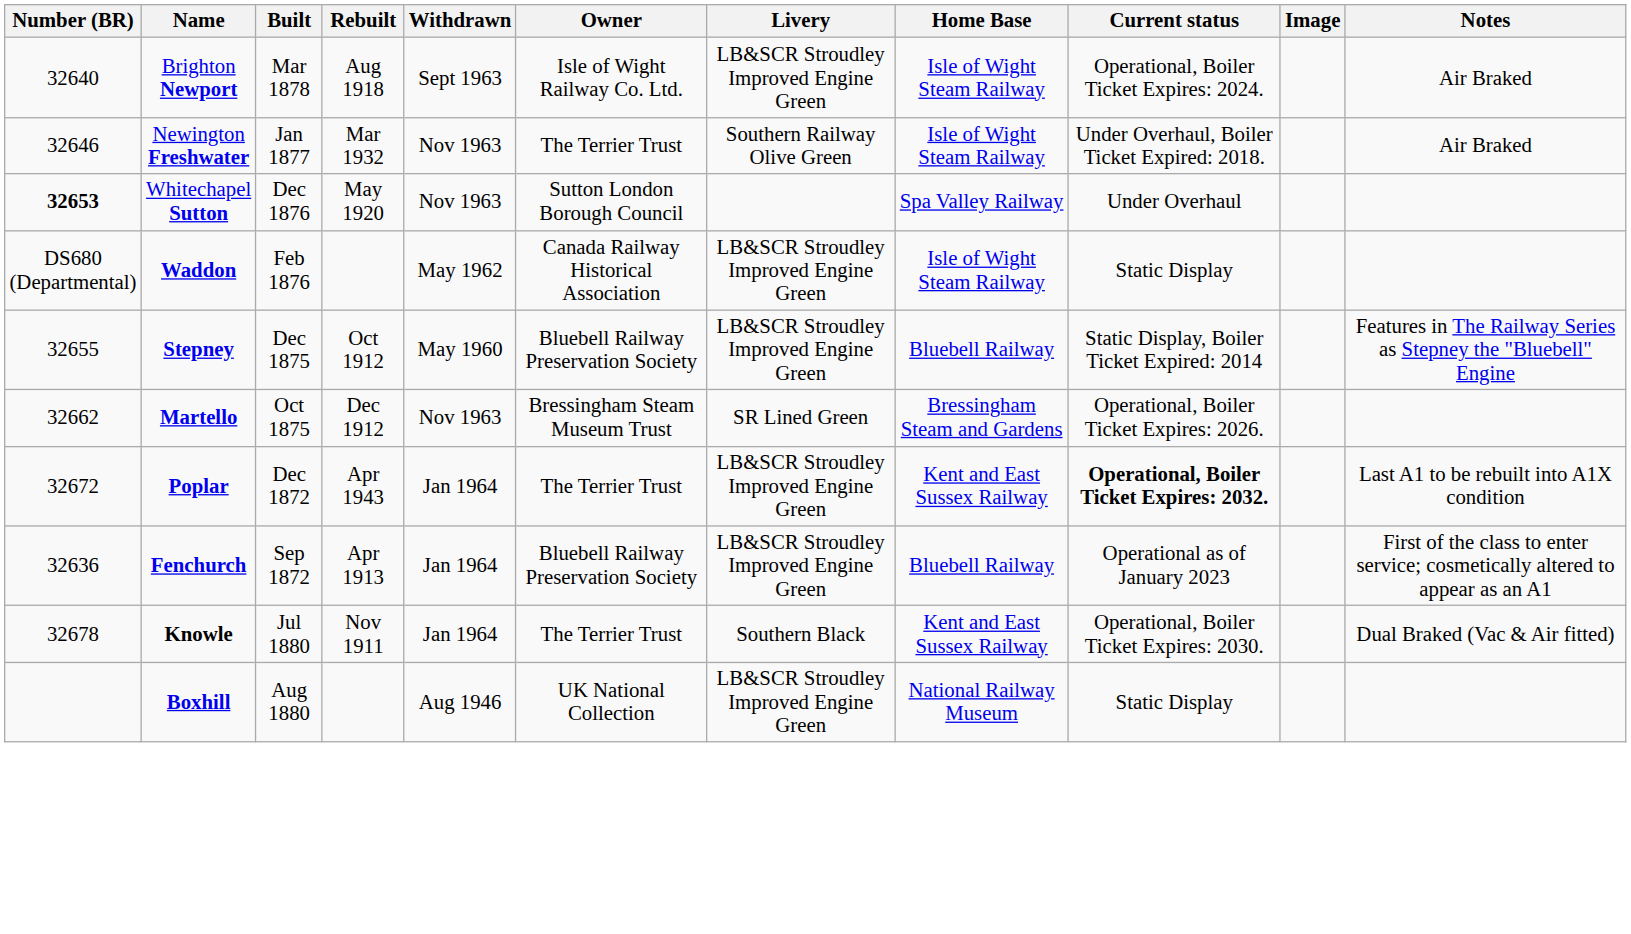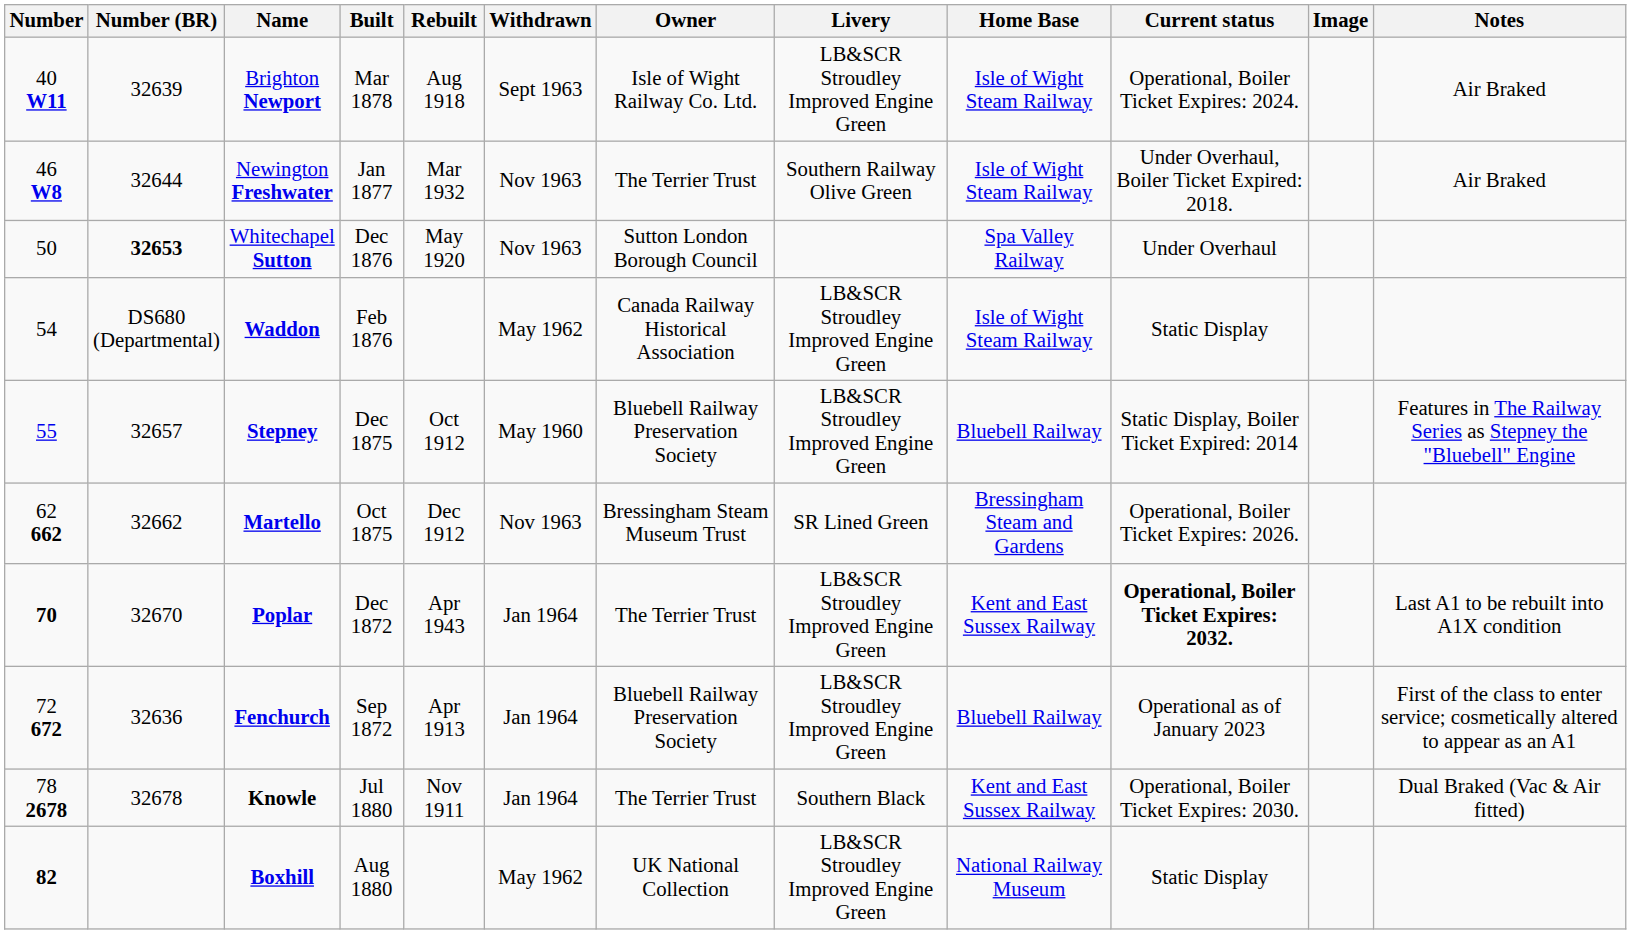+ column: Number | 40 W11 | 46 W8 | 50 | 54 | 55 | 62 662 | 70 | 72 672 | 78 2678 | 82
Brighton Newport | Number (BR): 32640 -> 32639
Newington Freshwater | Number (BR): 32646 -> 32644
Stepney | Number (BR): 32655 -> 32657
Poplar | Number (BR): 32672 -> 32670
Boxhill | Withdrawn: Aug 1946 -> May 1962
